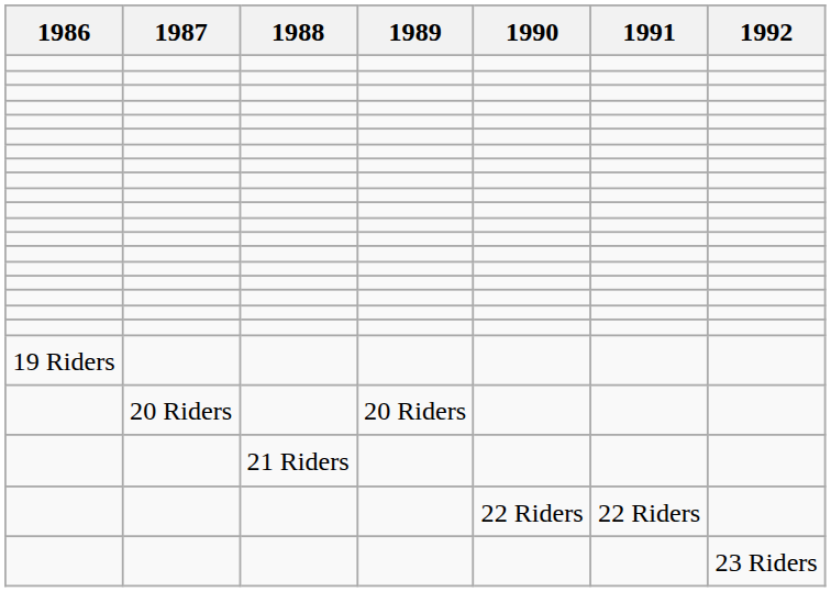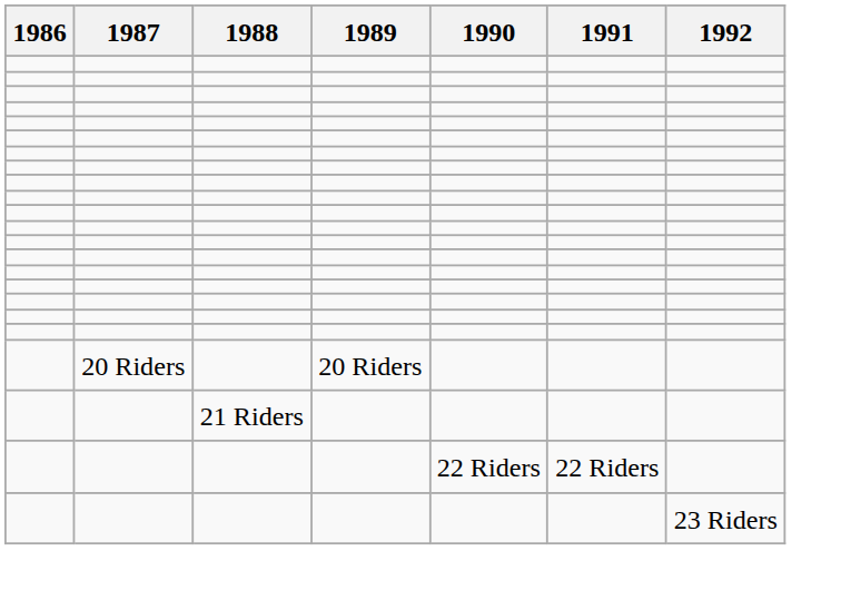- row: 19 Riders
